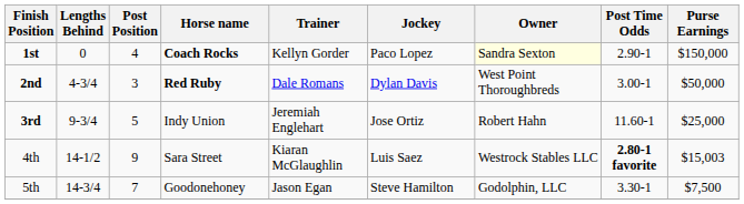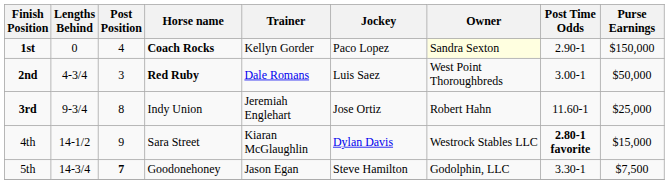2nd | Jockey: Dylan Davis -> Luis Saez
3rd | Post Position: 5 -> 8
4th | Jockey: Luis Saez -> Dylan Davis
4th | Purse Earnings: $15,003 -> $15,000
5th | Post Position: normal -> bold
